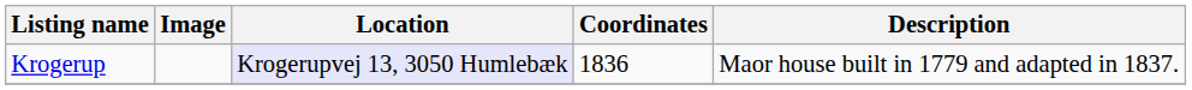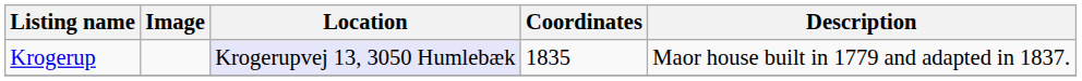Krogerup | Coordinates: 1836 -> 1835
